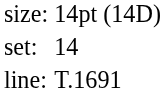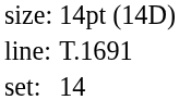rows swapped: set: <-> line:
